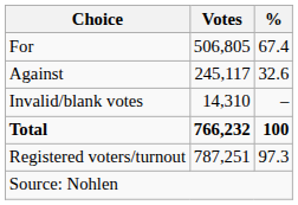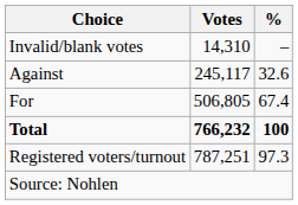rows swapped: For <-> Invalid/blank votes
